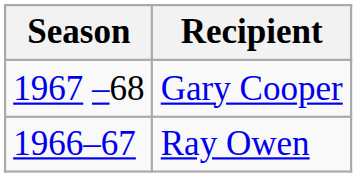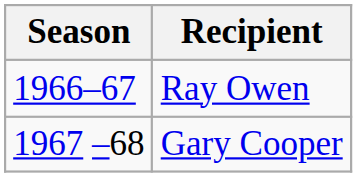rows swapped: Ray Owen <-> Gary Cooper
